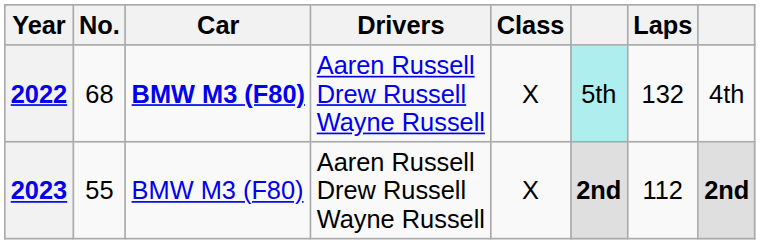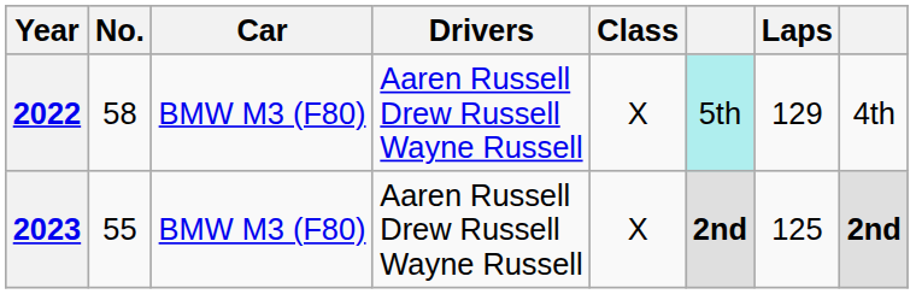2022 | No.: 68 -> 58
2022 | Car: bold -> normal
2022 | Laps: 132 -> 129
2023 | Laps: 112 -> 125
